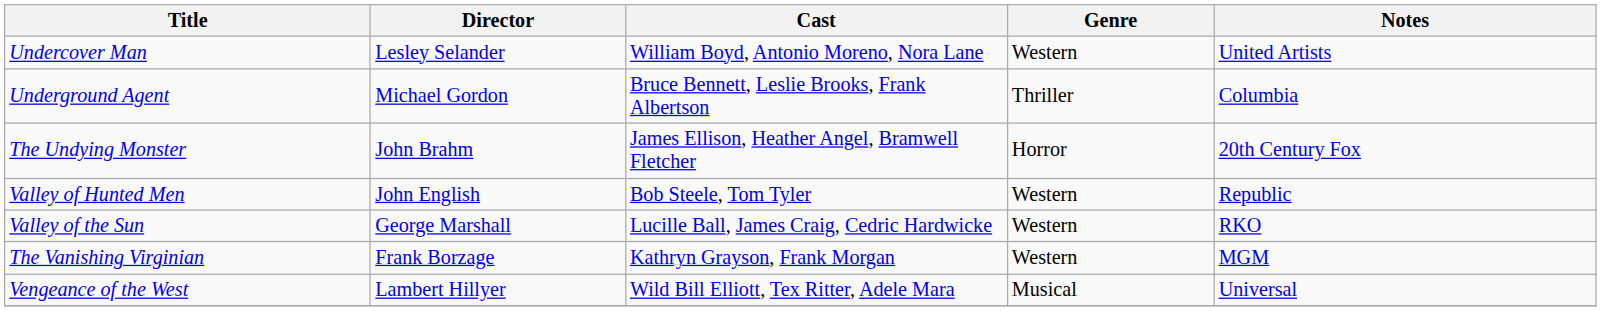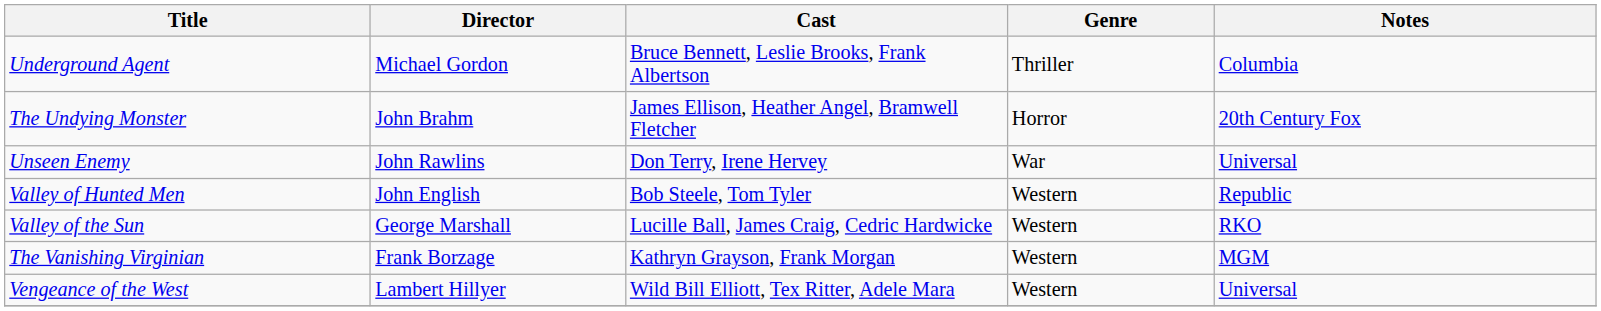- row: Undercover Man | Lesley Selander | William Boyd, Antonio Moreno, Nora Lane | Western | United Artists
+ row: Unseen Enemy | John Rawlins | Don Terry, Irene Hervey | War | Universal
Vengeance of the West | Genre: Musical -> Western
